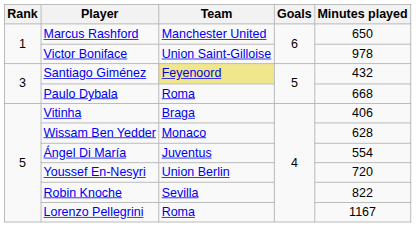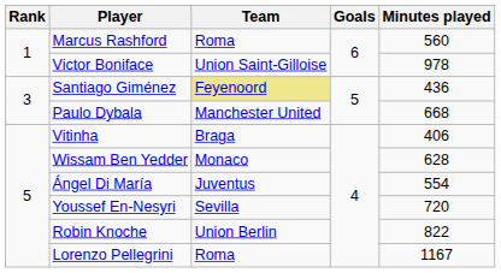Marcus Rashford | Team: Manchester United -> Roma
Marcus Rashford | Minutes played: 650 -> 560
Santiago Giménez | Minutes played: 432 -> 436
Paulo Dybala | Team: Roma -> Manchester United
Youssef En-Nesyri | Team: Union Berlin -> Sevilla
Robin Knoche | Team: Sevilla -> Union Berlin
